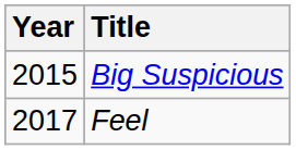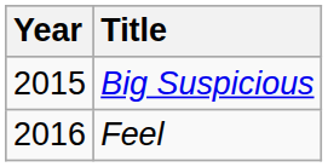Feel | Year: 2017 -> 2016
